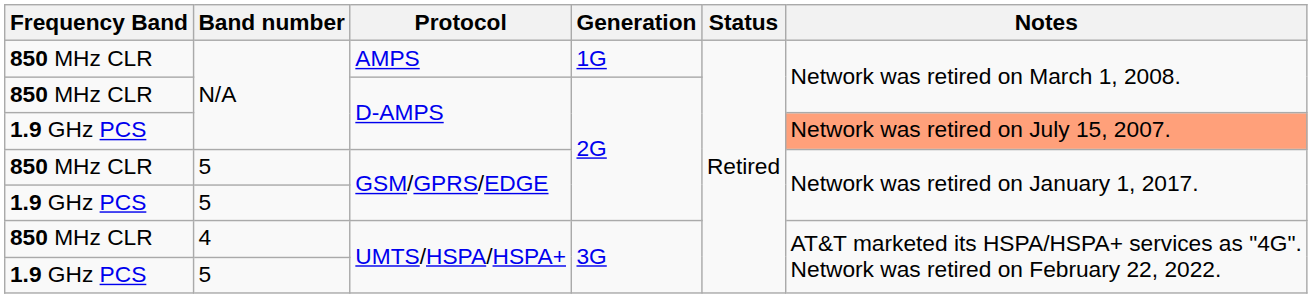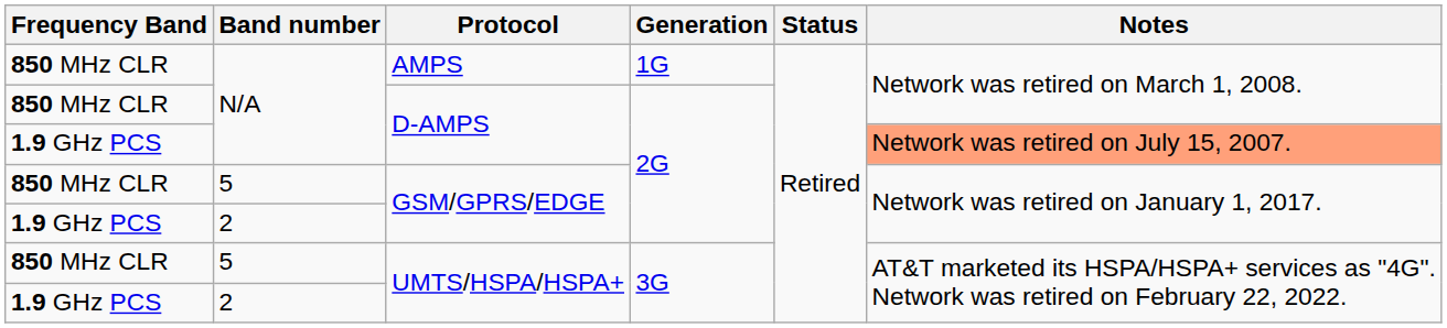1.9 GHz PCS / GSM/GPRS/EDGE | Band number: 5 -> 2
850 MHz CLR / UMTS/HSPA/HSPA+ | Band number: 4 -> 5
1.9 GHz PCS / UMTS/HSPA/HSPA+ | Band number: 5 -> 2
